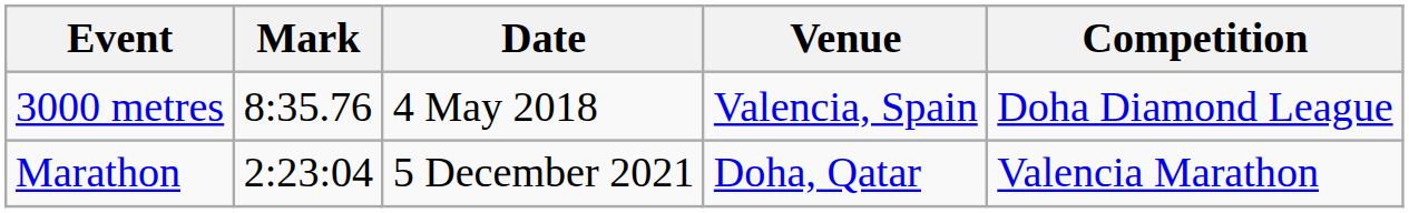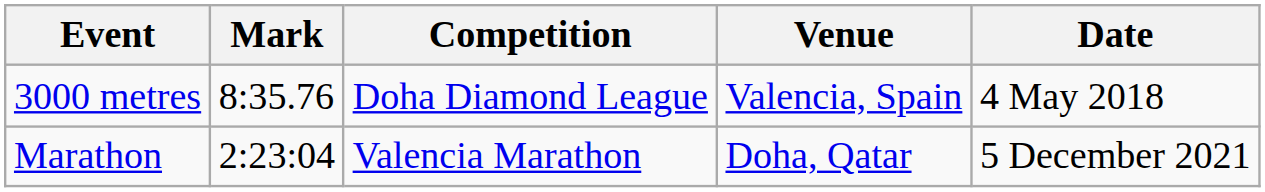columns swapped: Competition <-> Date
